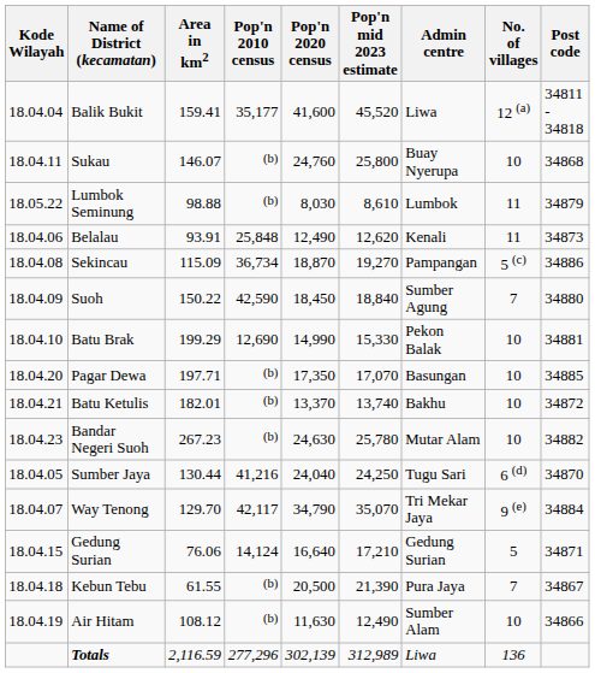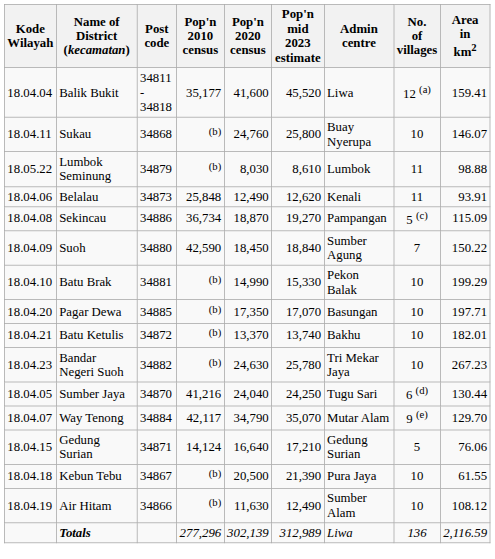columns swapped: Area in km2 <-> Post code
Batu Brak | Pop'n 2010 census: 12,690 -> (b)
Bandar Negeri Suoh | Admin centre: Mutar Alam -> Tri Mekar Jaya
Way Tenong | Admin centre: Tri Mekar Jaya -> Mutar Alam
Kebun Tebu | No. of villages: 7 -> 10
